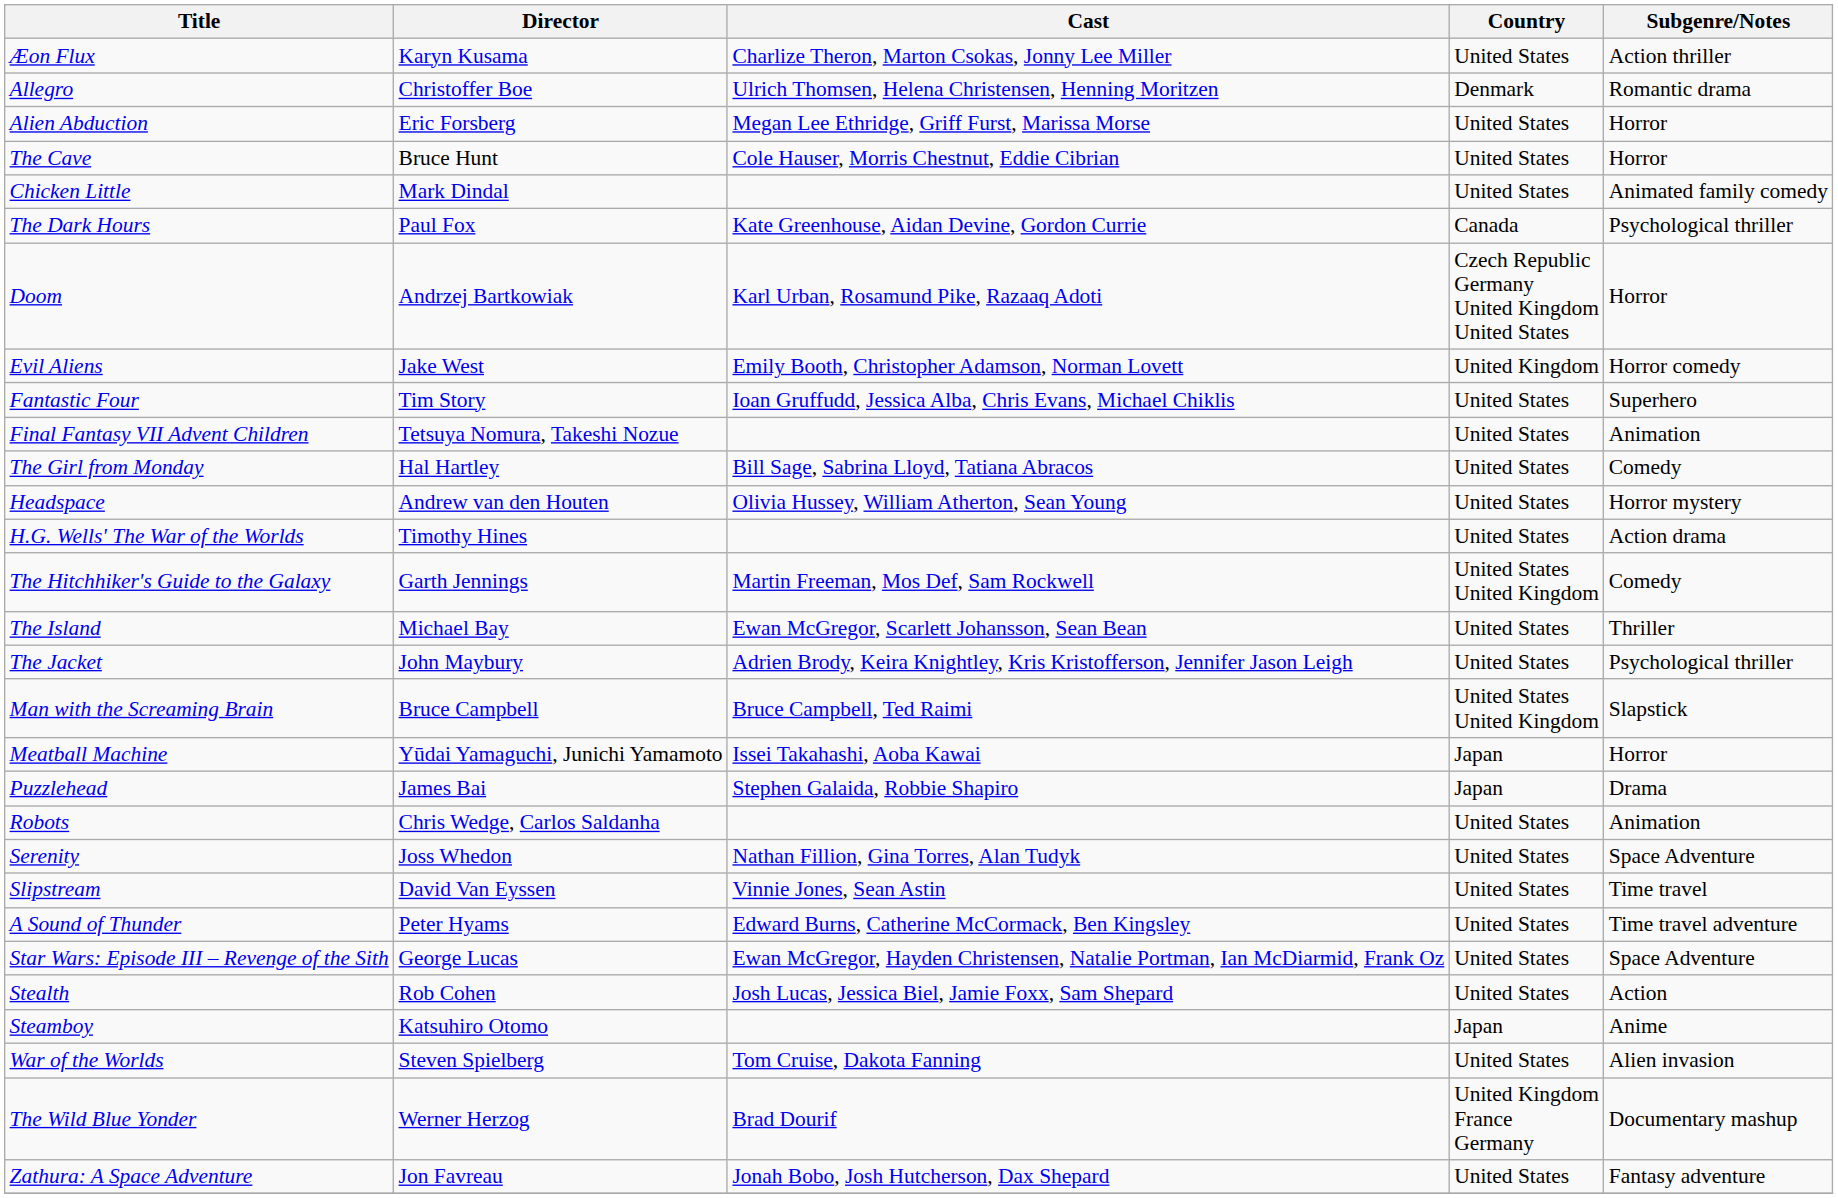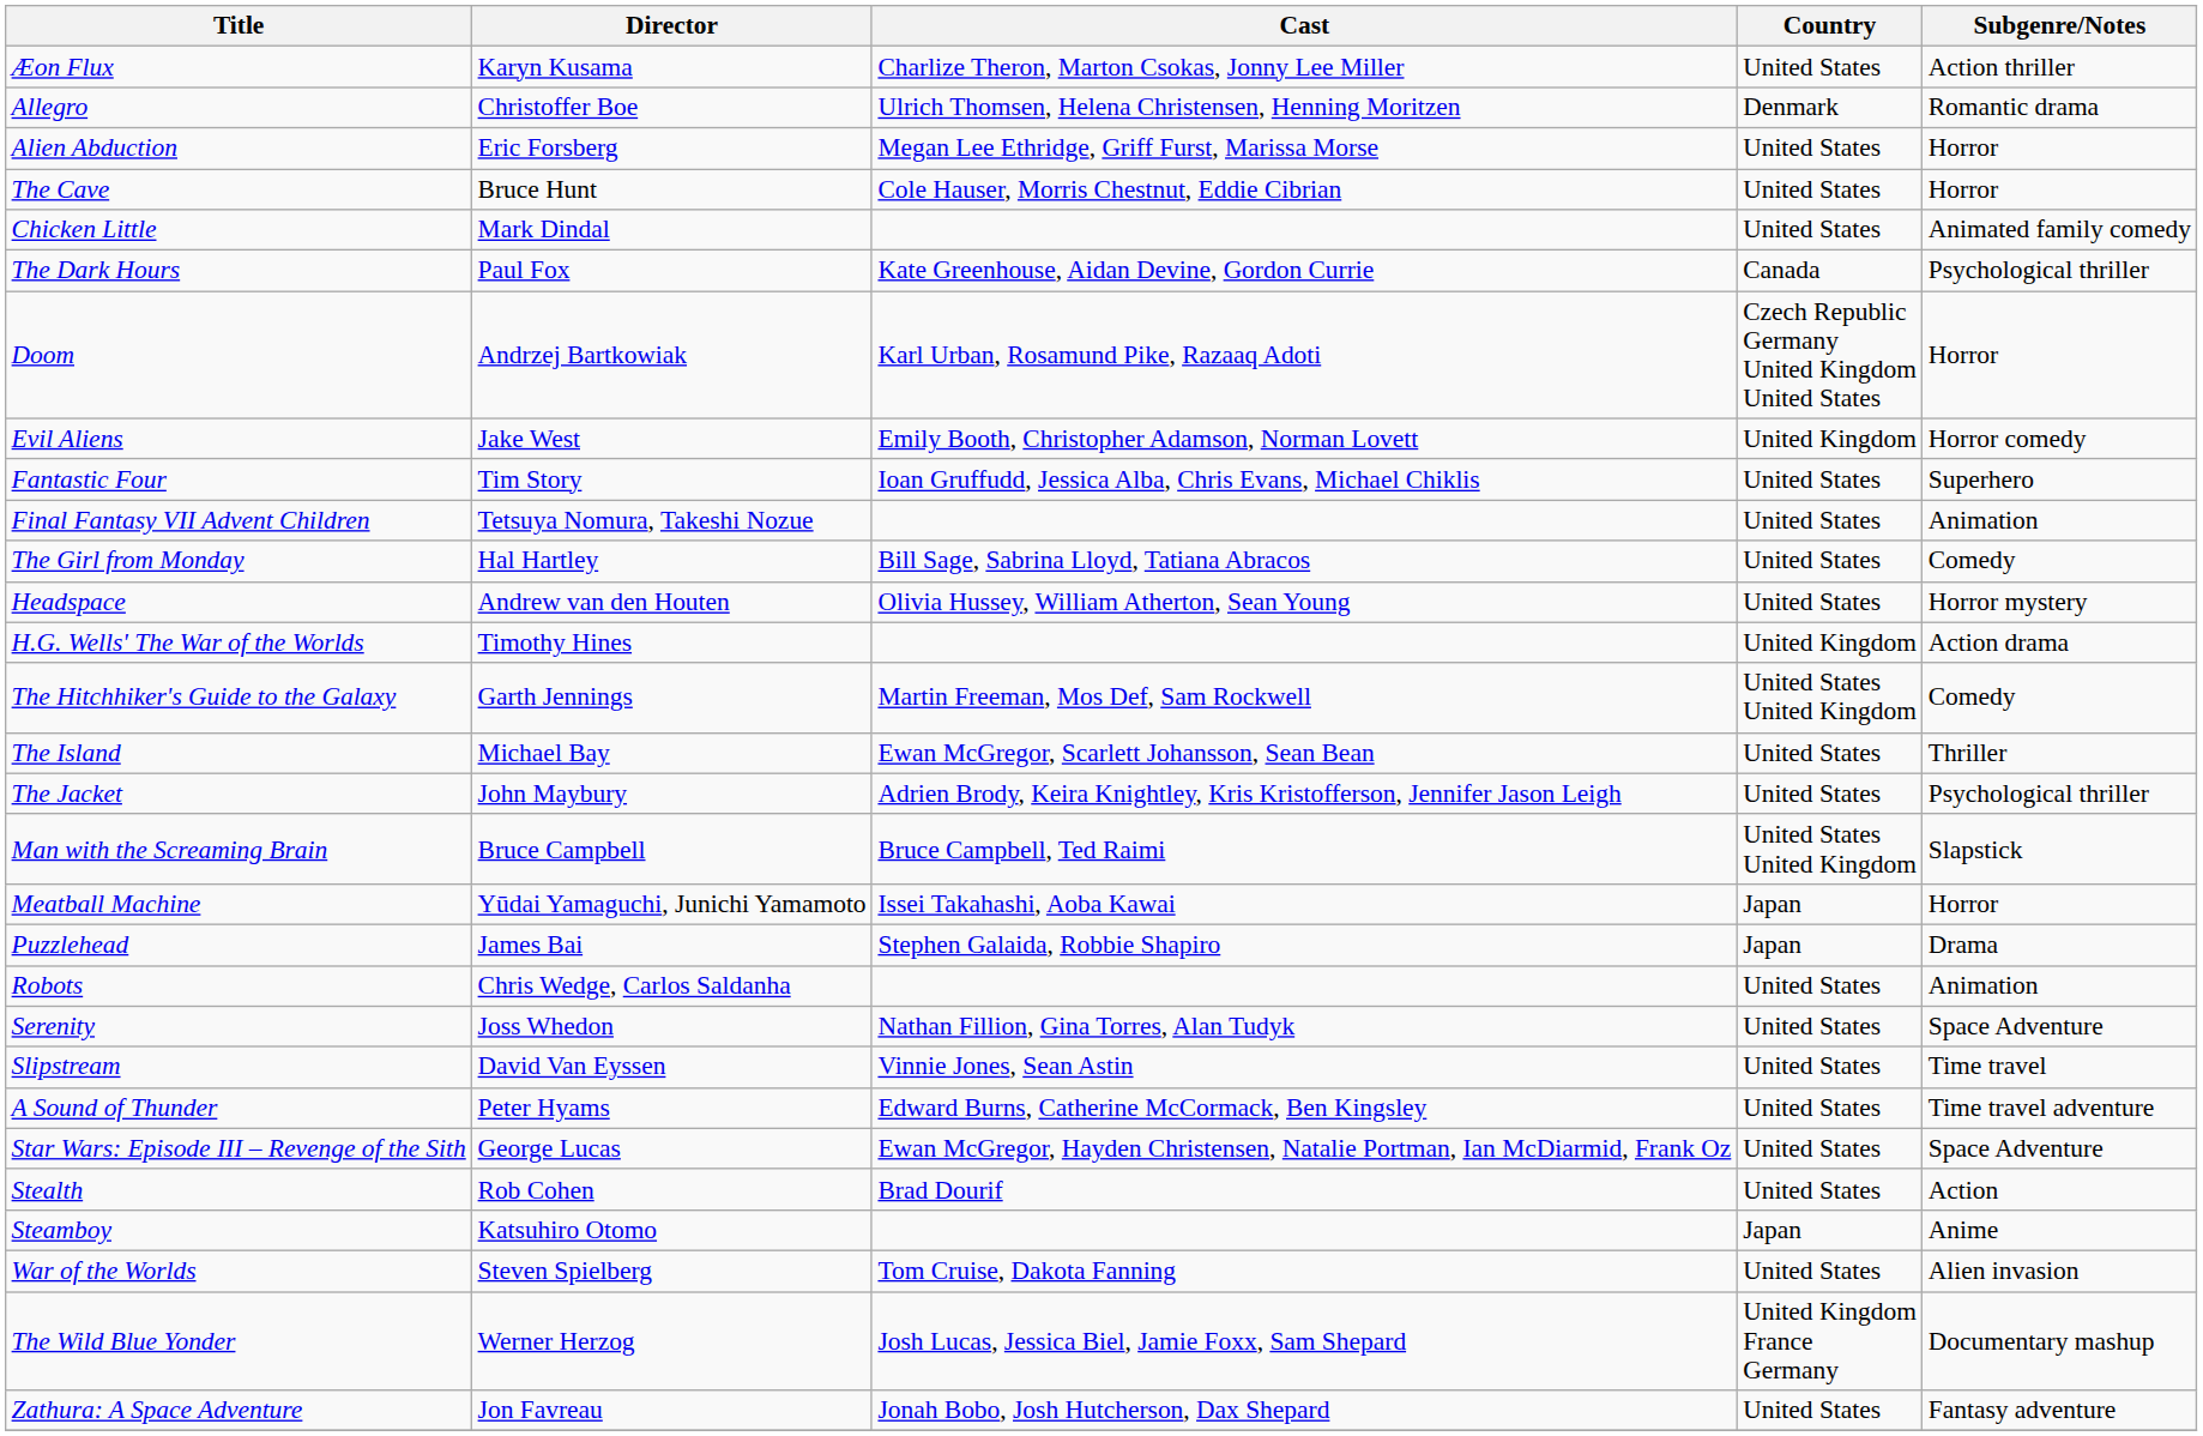H.G. Wells' The War of the Worlds | Country: United States -> United Kingdom
Stealth | Cast: Josh Lucas, Jessica Biel, Jamie Foxx, Sam Shepard -> Brad Dourif
The Wild Blue Yonder | Cast: Brad Dourif -> Josh Lucas, Jessica Biel, Jamie Foxx, Sam Shepard
